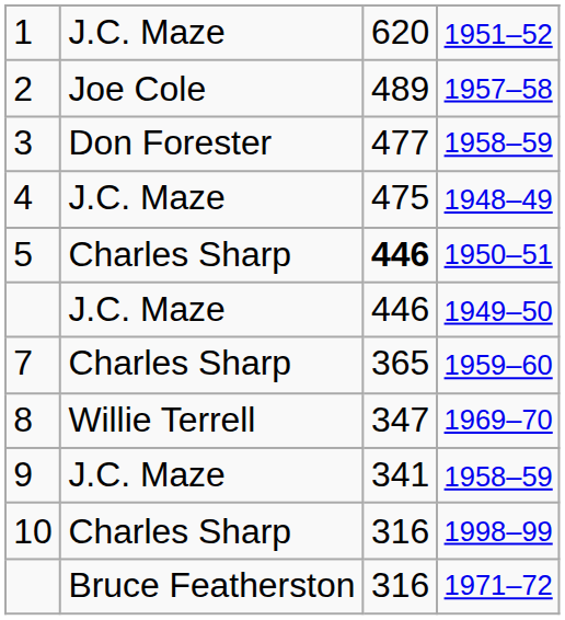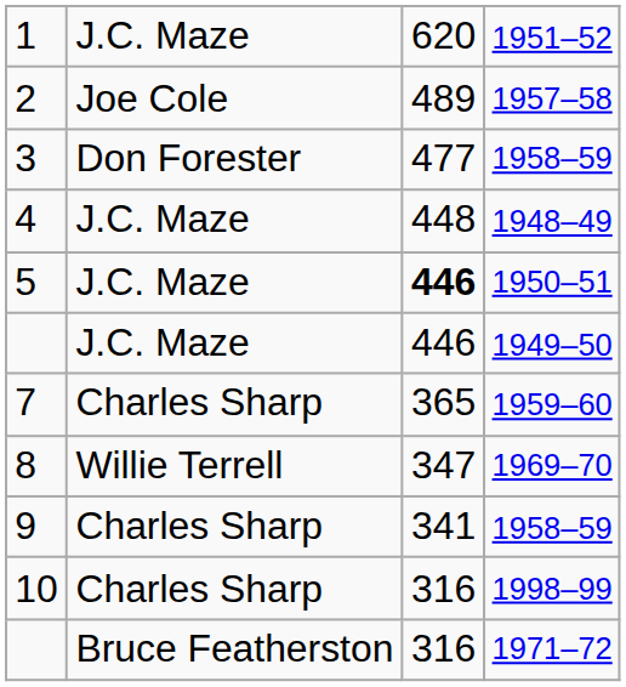4 | column 3: 475 -> 448
5 | column 2: Charles Sharp -> J.C. Maze
9 | column 2: J.C. Maze -> Charles Sharp
